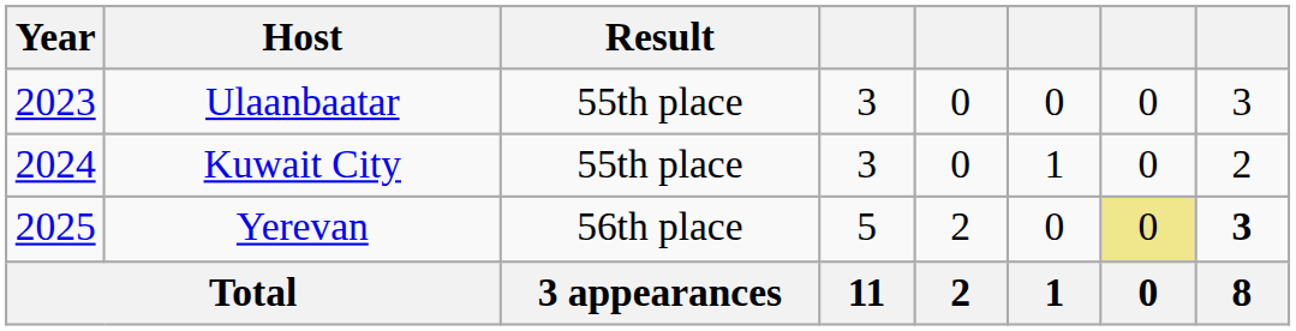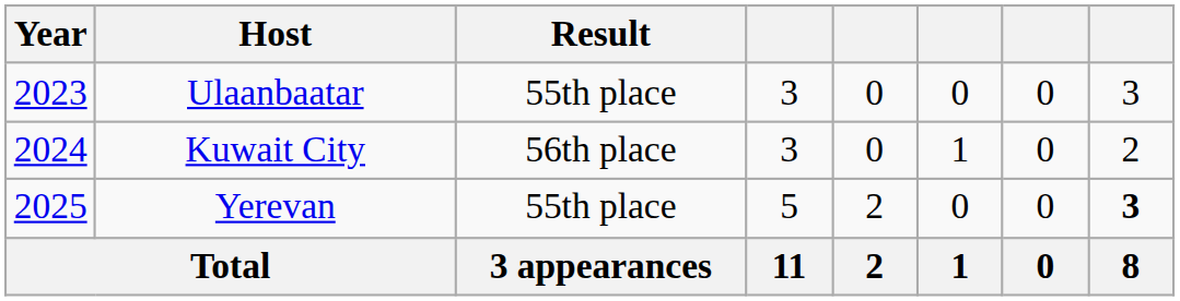Kuwait City | Result: 55th place -> 56th place
Yerevan | Result: 56th place -> 55th place
Yerevan | column 7: khaki background -> no background
